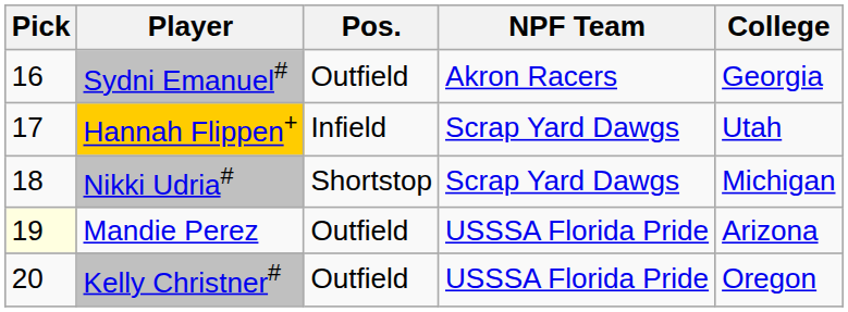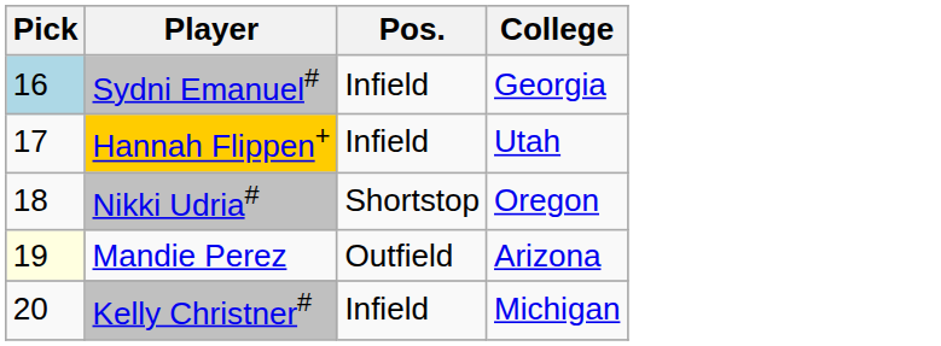- column: NPF Team | Akron Racers | Scrap Yard Dawgs | Scrap Yard Dawgs | USSSA Florida Pride | USSSA Florida Pride
Sydni Emanuel# | Pick: no background -> lightblue background
Sydni Emanuel# | Pos.: Outfield -> Infield
Nikki Udria# | College: Michigan -> Oregon
Kelly Christner# | Pos.: Outfield -> Infield
Kelly Christner# | College: Oregon -> Michigan
